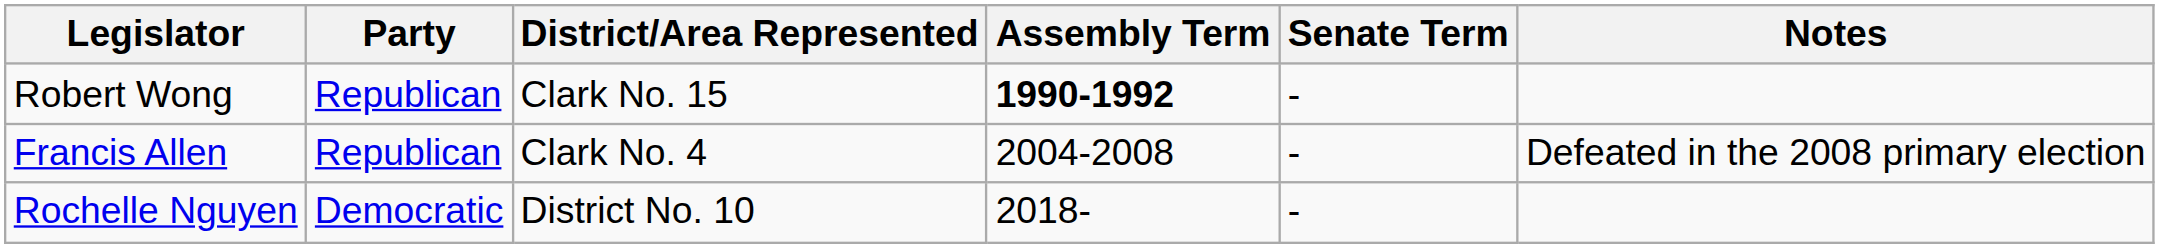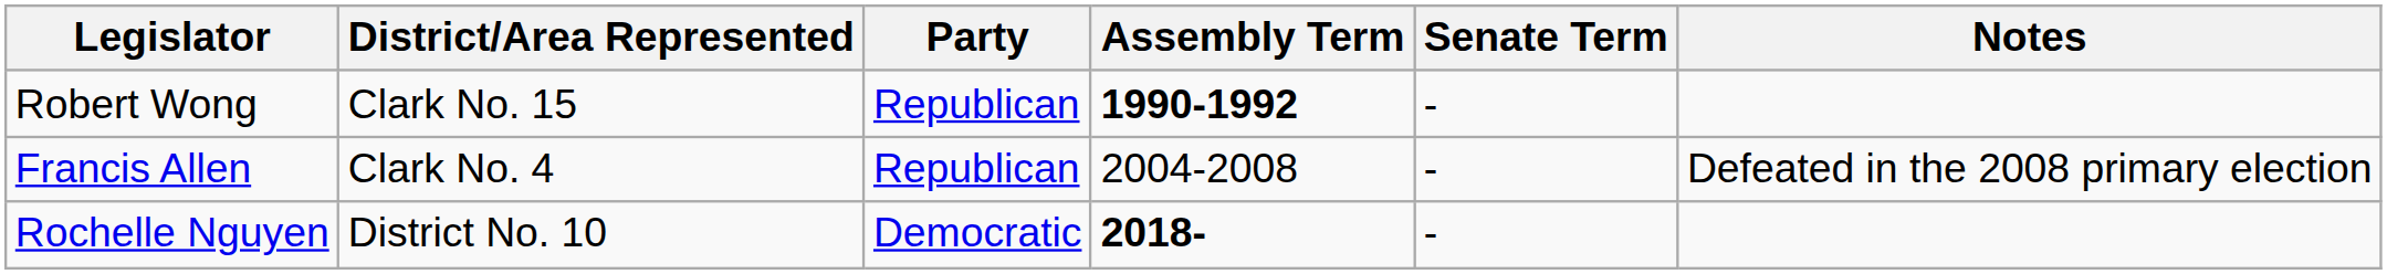columns swapped: Party <-> District/Area Represented
Rochelle Nguyen | Assembly Term: normal -> bold
